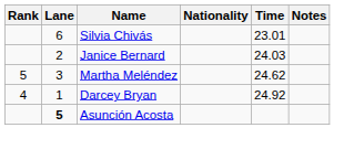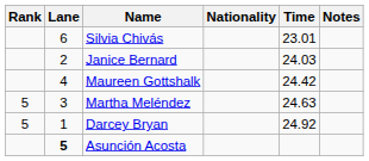+ row: 4 | Maureen Gottshalk | 24.42
Martha Meléndez | Time: 24.62 -> 24.63
Darcey Bryan | Rank: 4 -> 5
